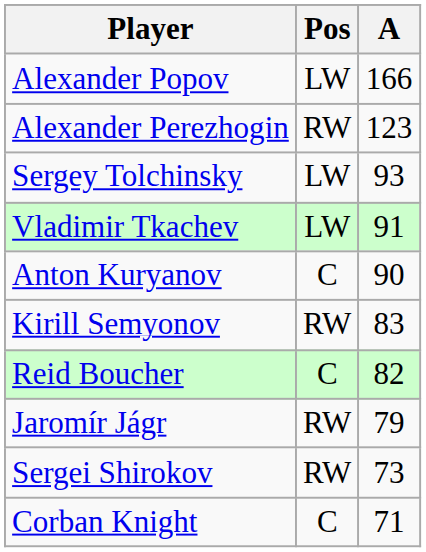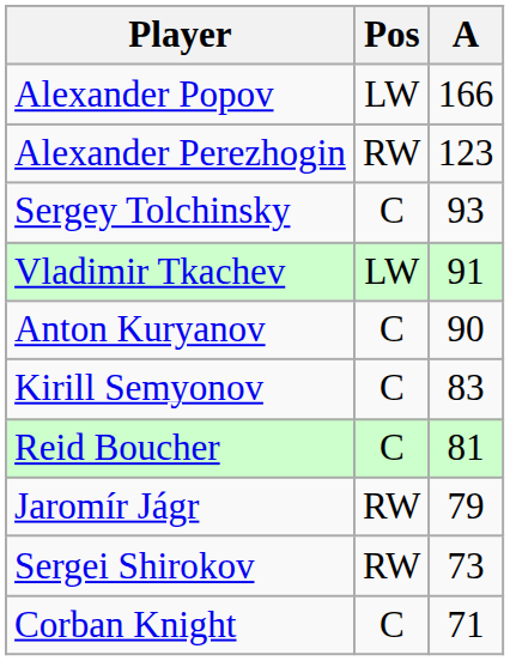Sergey Tolchinsky | Pos: LW -> C
Kirill Semyonov | Pos: RW -> C
Reid Boucher | A: 82 -> 81
